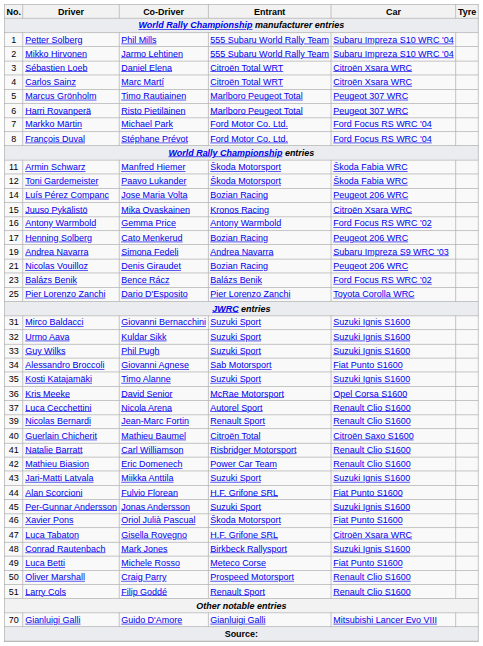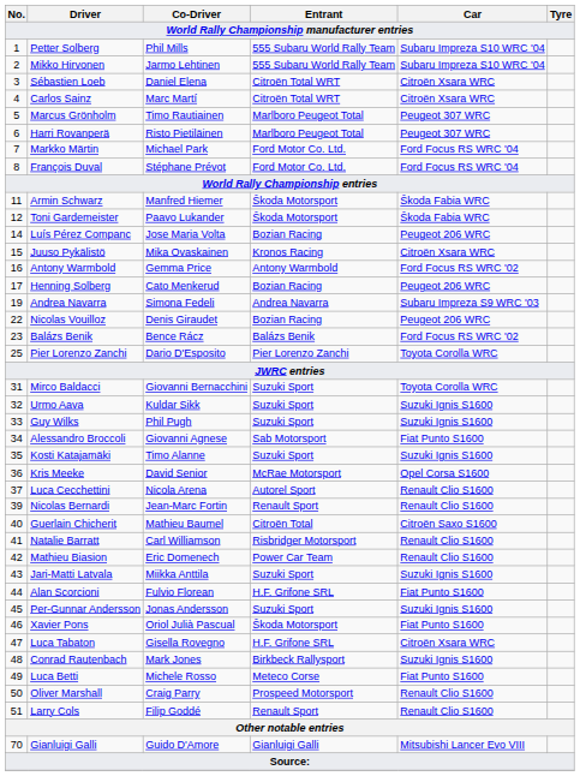Nicolas Vouilloz | No.: 21 -> 22
Mirco Baldacci | Car: Suzuki Ignis S1600 -> Toyota Corolla WRC
